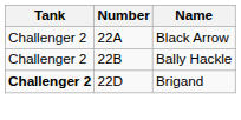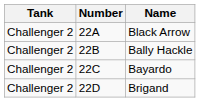+ row: Challenger 2 | 22C | Bayardo
Brigand | Tank: bold -> normal
